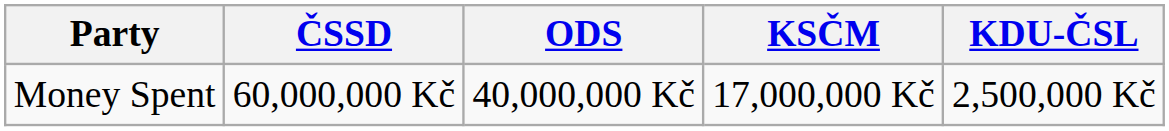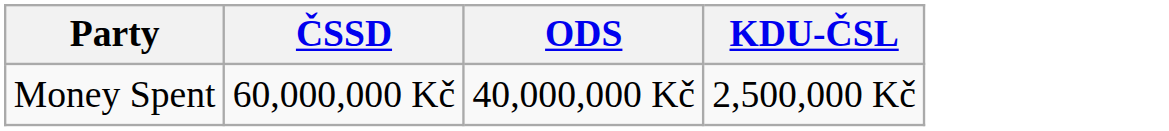- column: KSČM | 17,000,000 Kč
